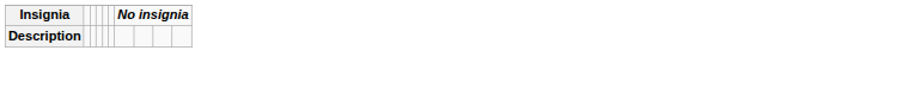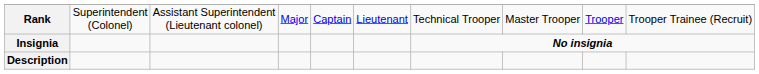+ row: Rank | Superintendent (Colonel) | Assistant Superintendent (Lieutenant colonel) | Major | Captain | Lieutenant | Technical Trooper | Master Trooper | Trooper | Trooper Trainee (Recruit)
